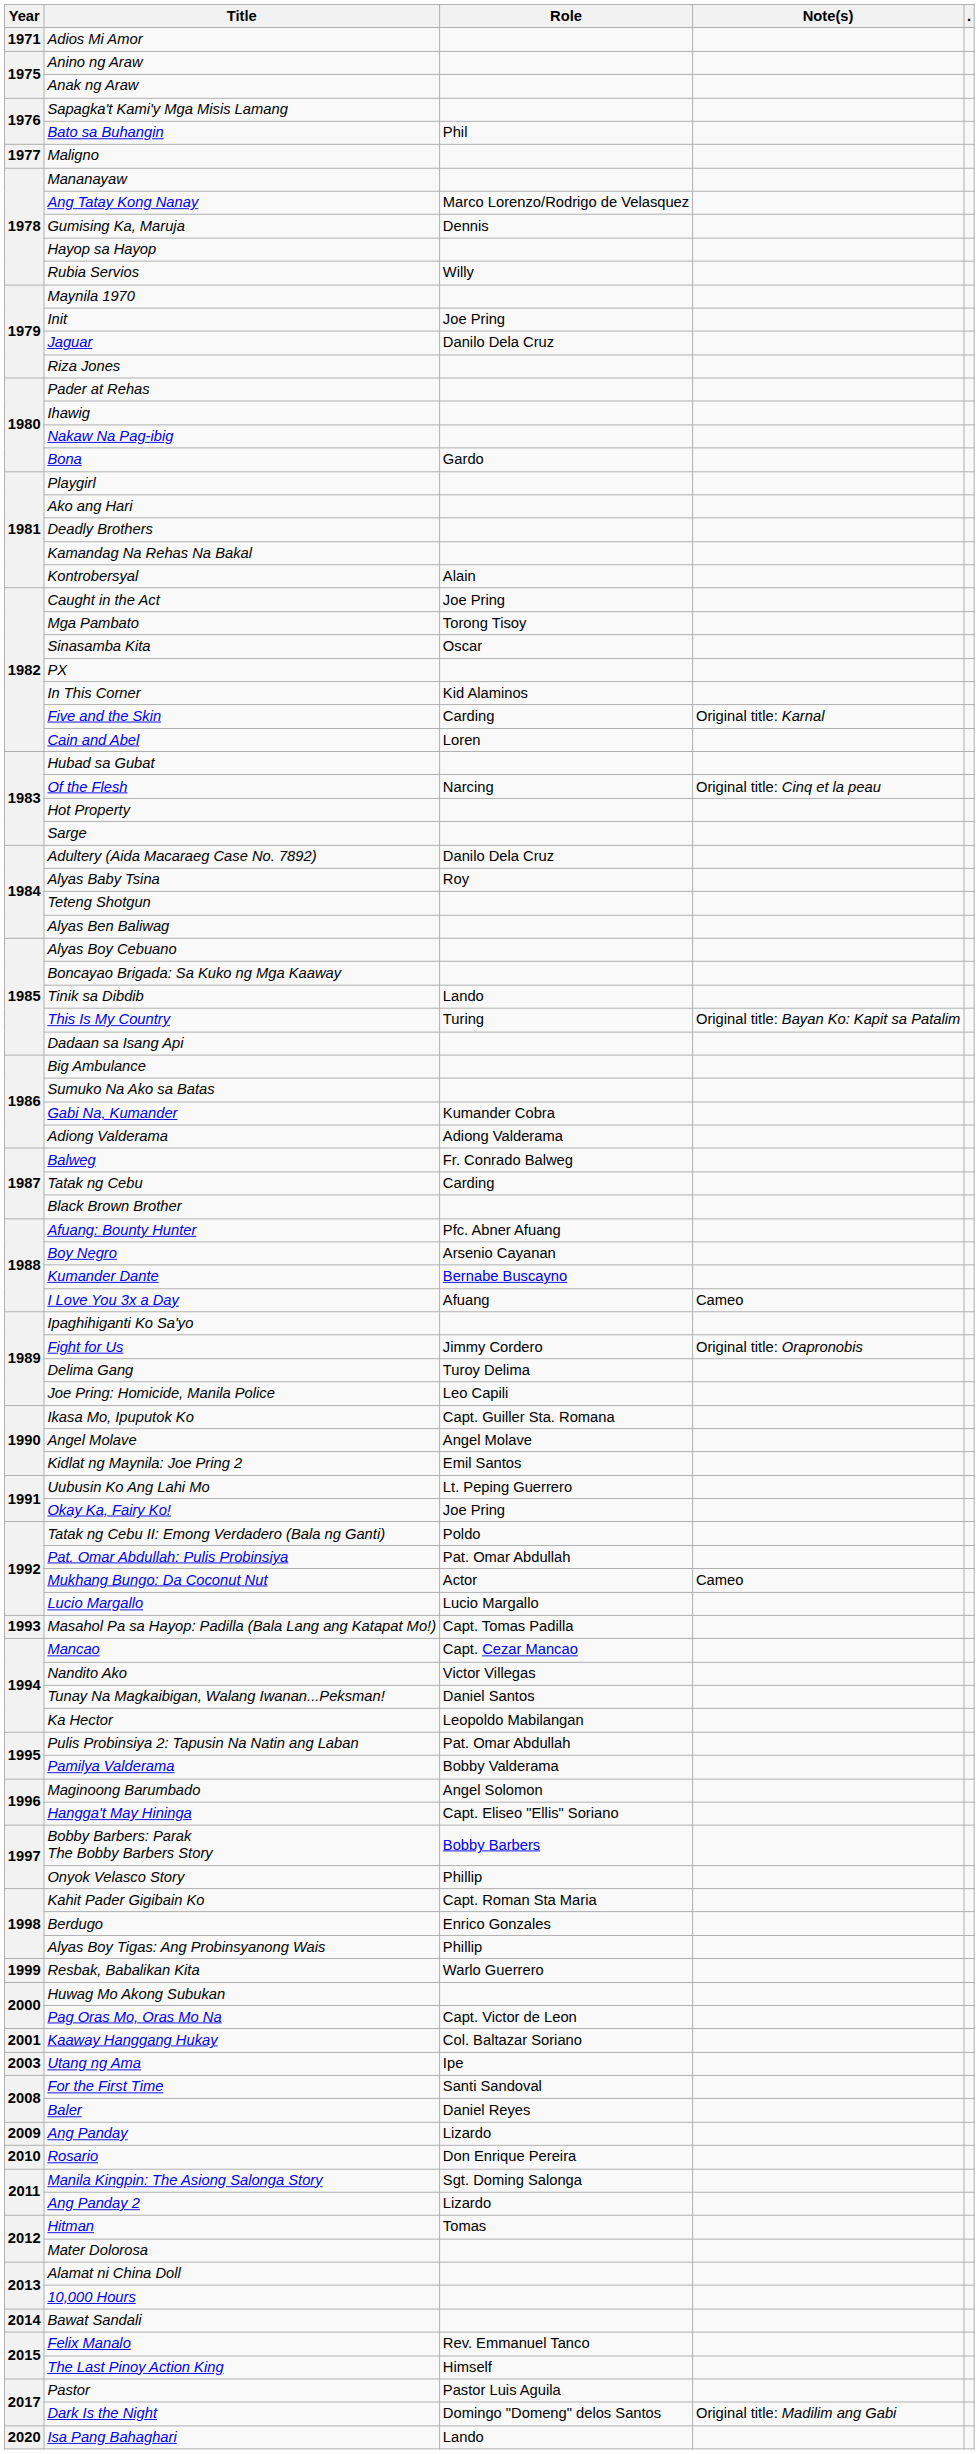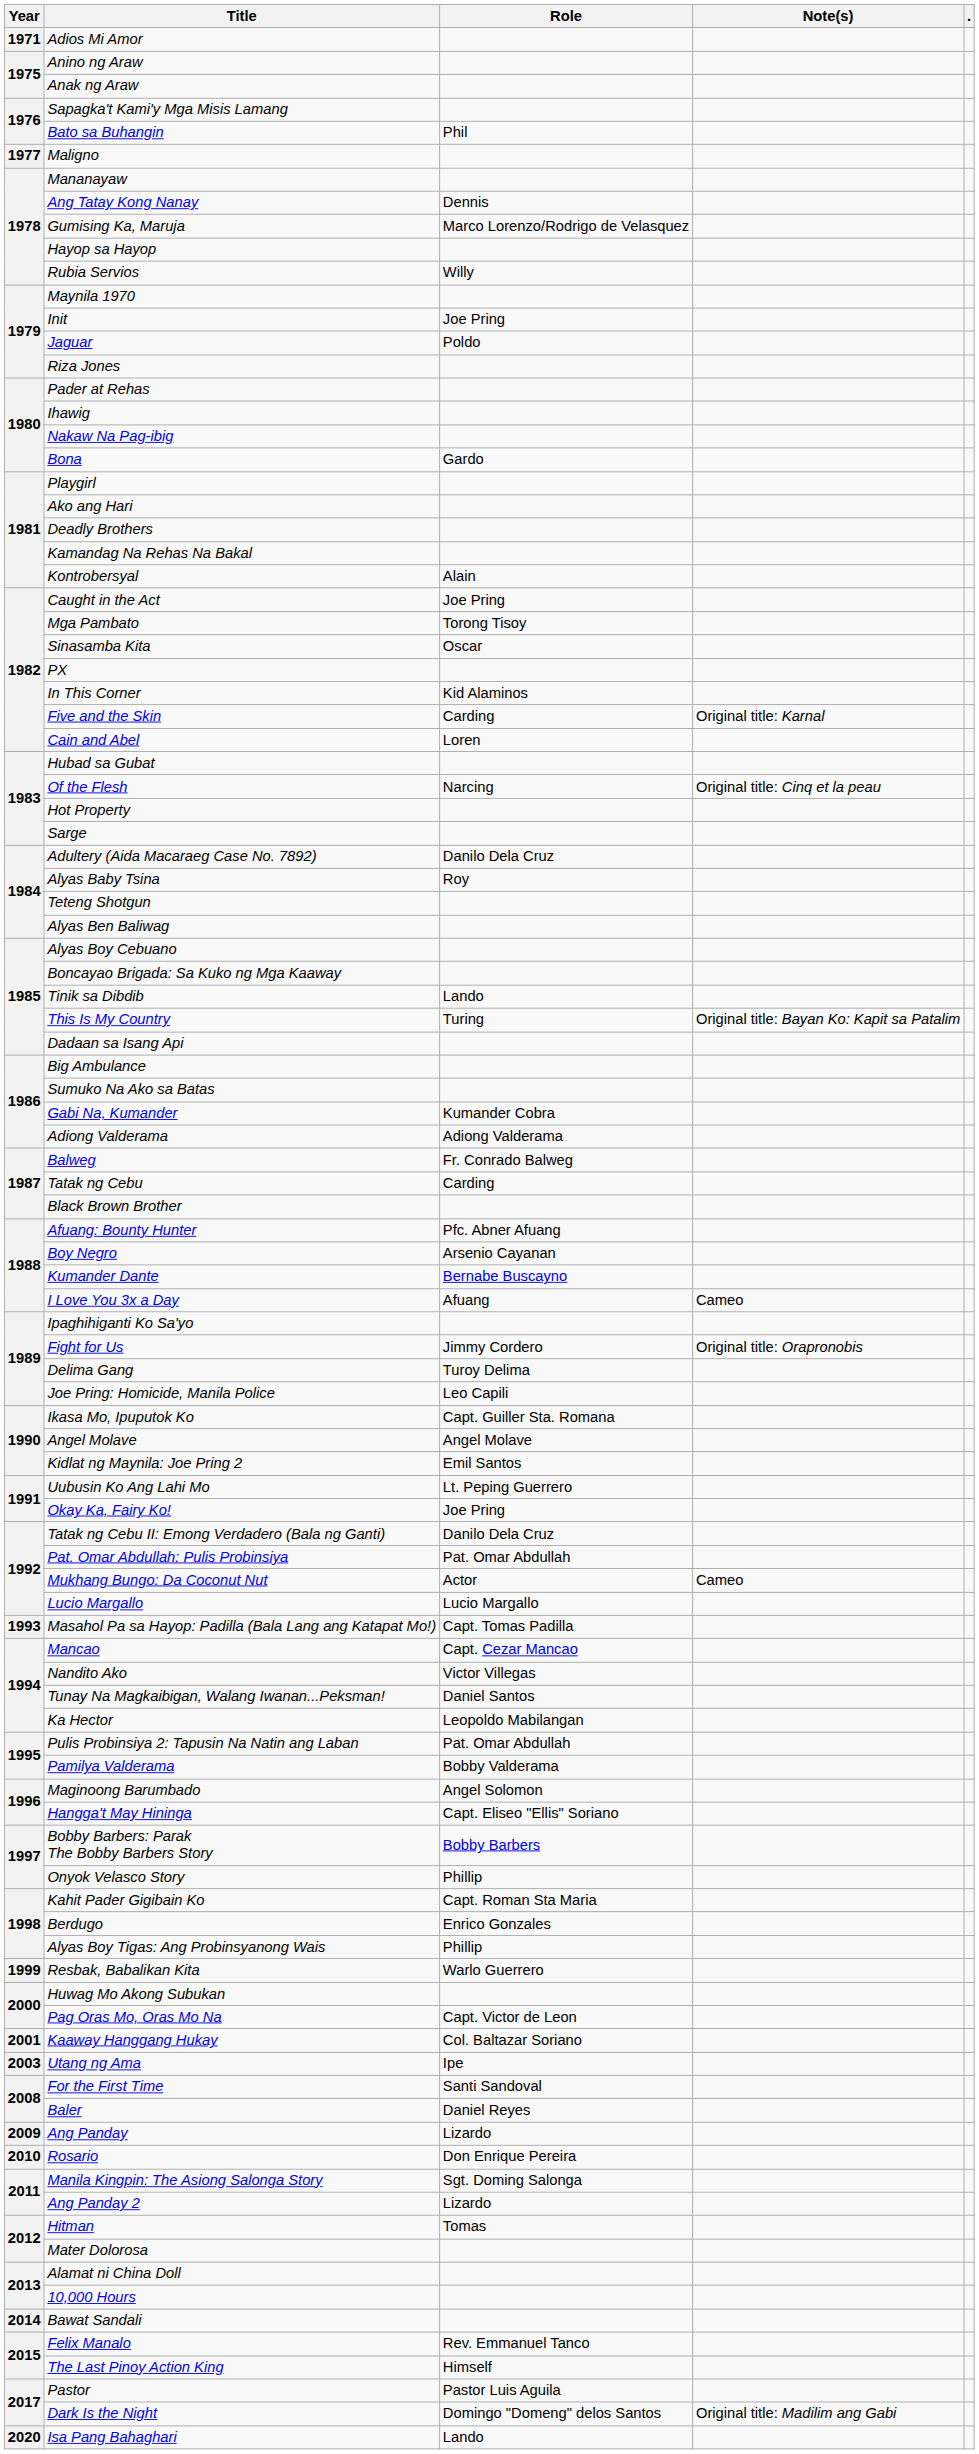Ang Tatay Kong Nanay | Role: Marco Lorenzo/Rodrigo de Velasquez -> Dennis
Gumising Ka, Maruja | Role: Dennis -> Marco Lorenzo/Rodrigo de Velasquez
Jaguar | Role: Danilo Dela Cruz -> Poldo
Tatak ng Cebu II: Emong Verdadero (Bala ng Ganti) | Role: Poldo -> Danilo Dela Cruz
